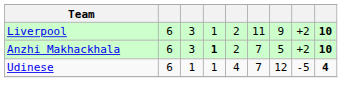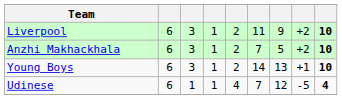Anzhi Makhackhala | column 4: bold -> normal
+ row: Young Boys | 6 | 3 | 1 | 2 | 14 | 13 | +1 | 10
